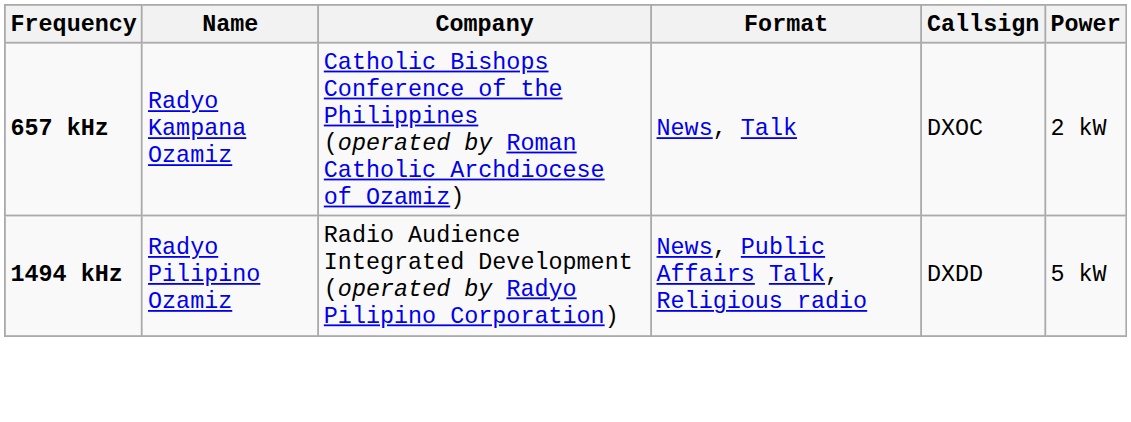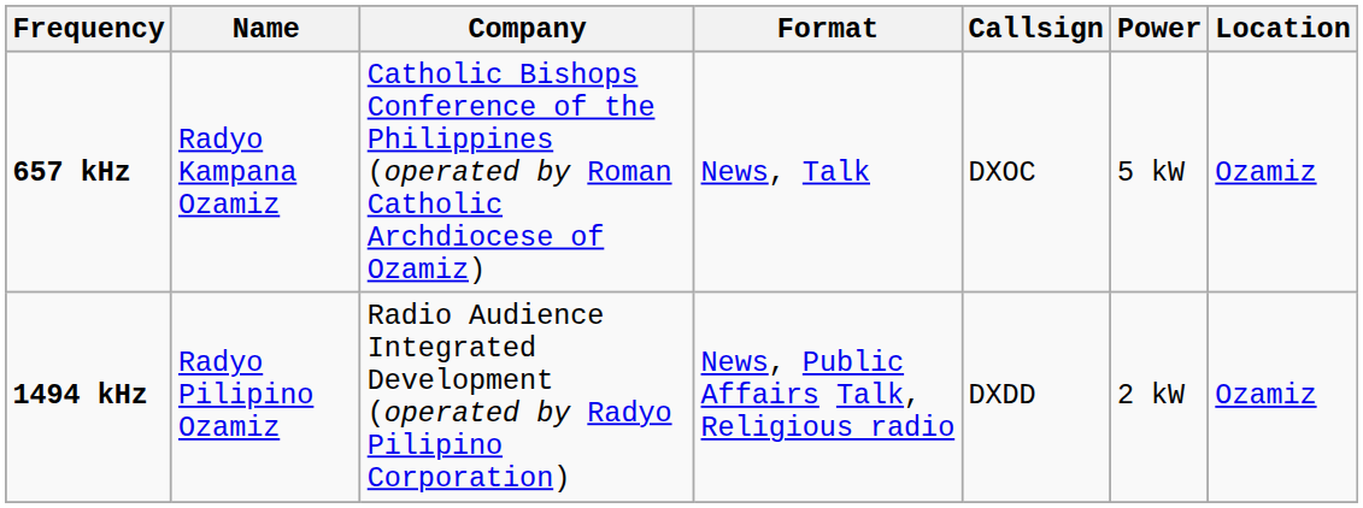+ column: Location | Ozamiz | Ozamiz
657 kHz | Power: 2 kW -> 5 kW
1494 kHz | Power: 5 kW -> 2 kW
